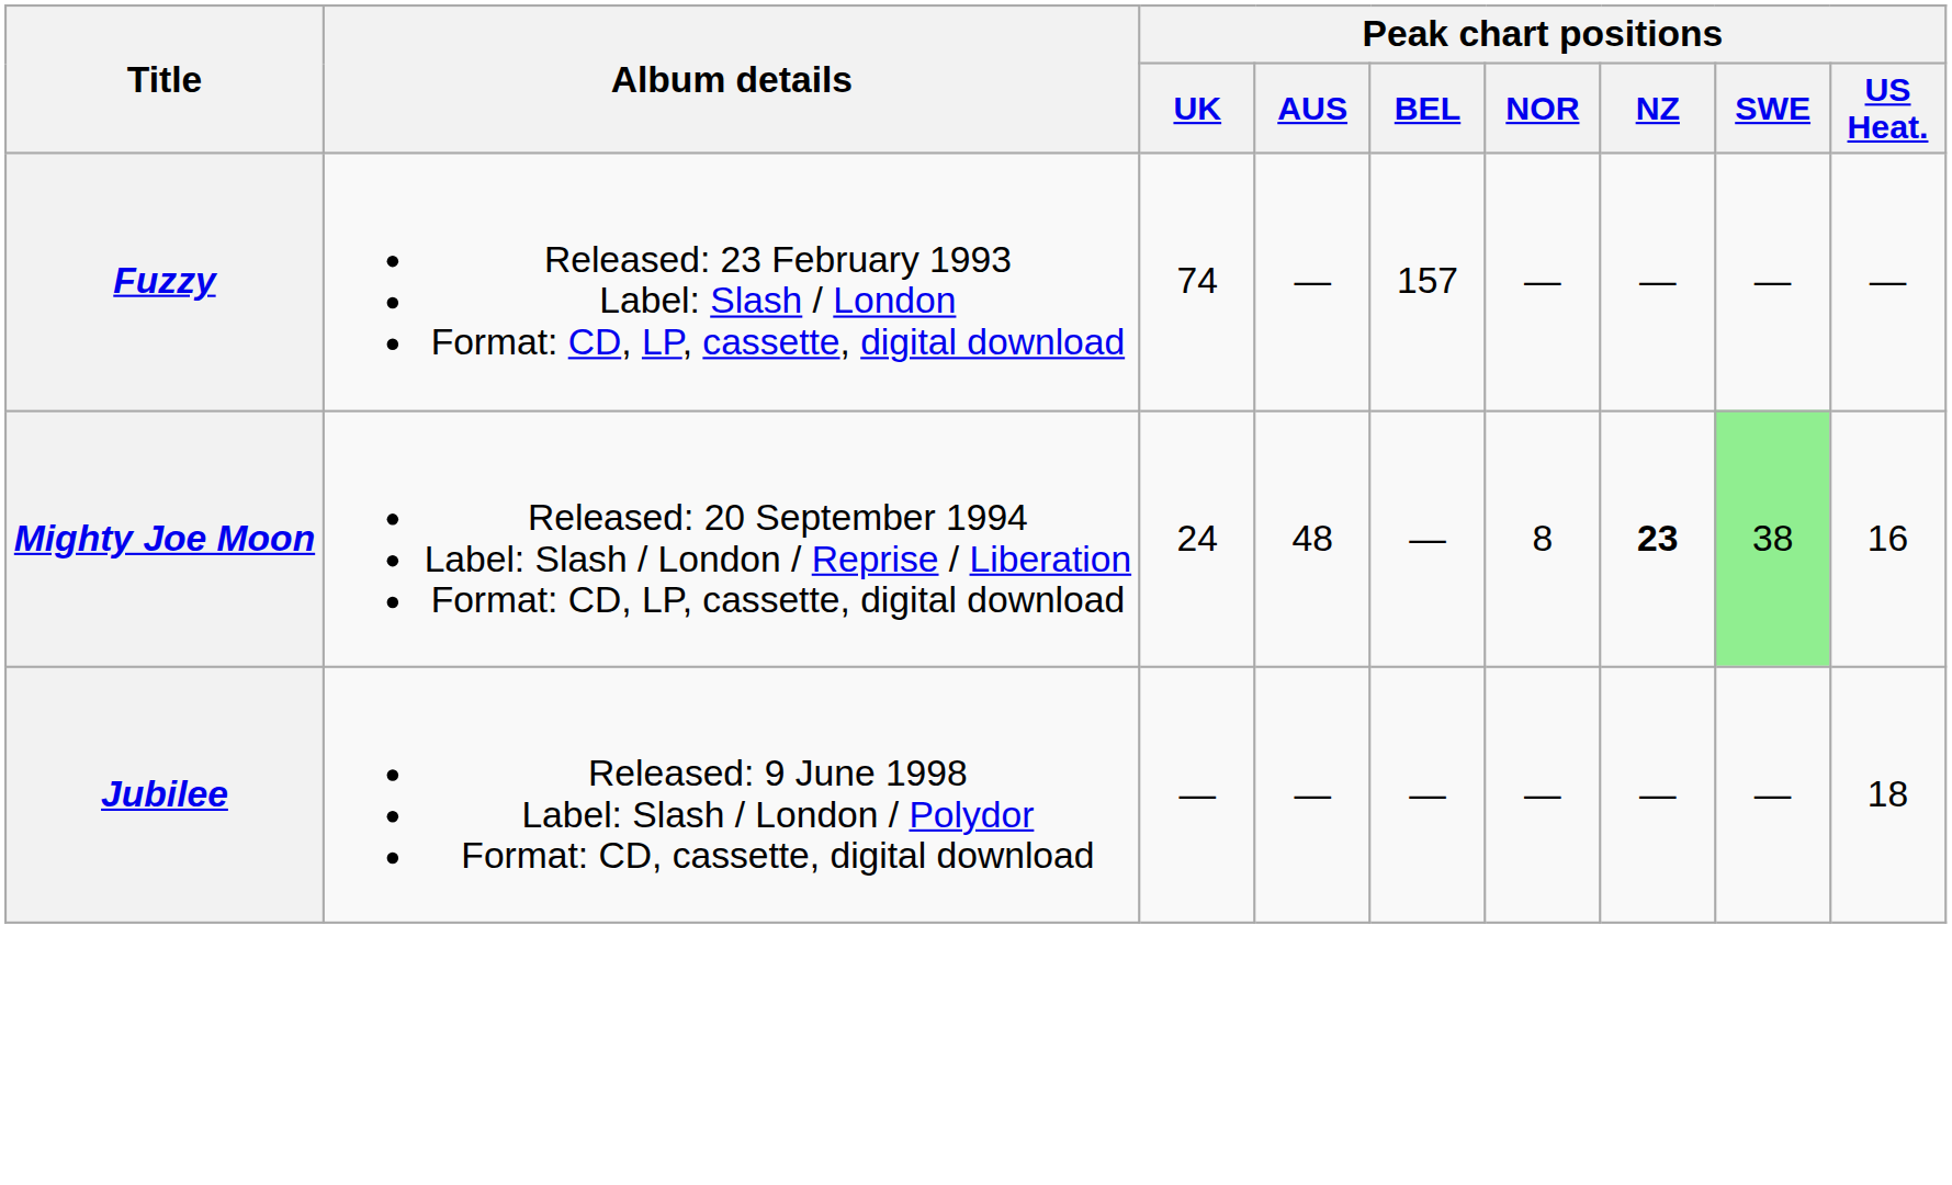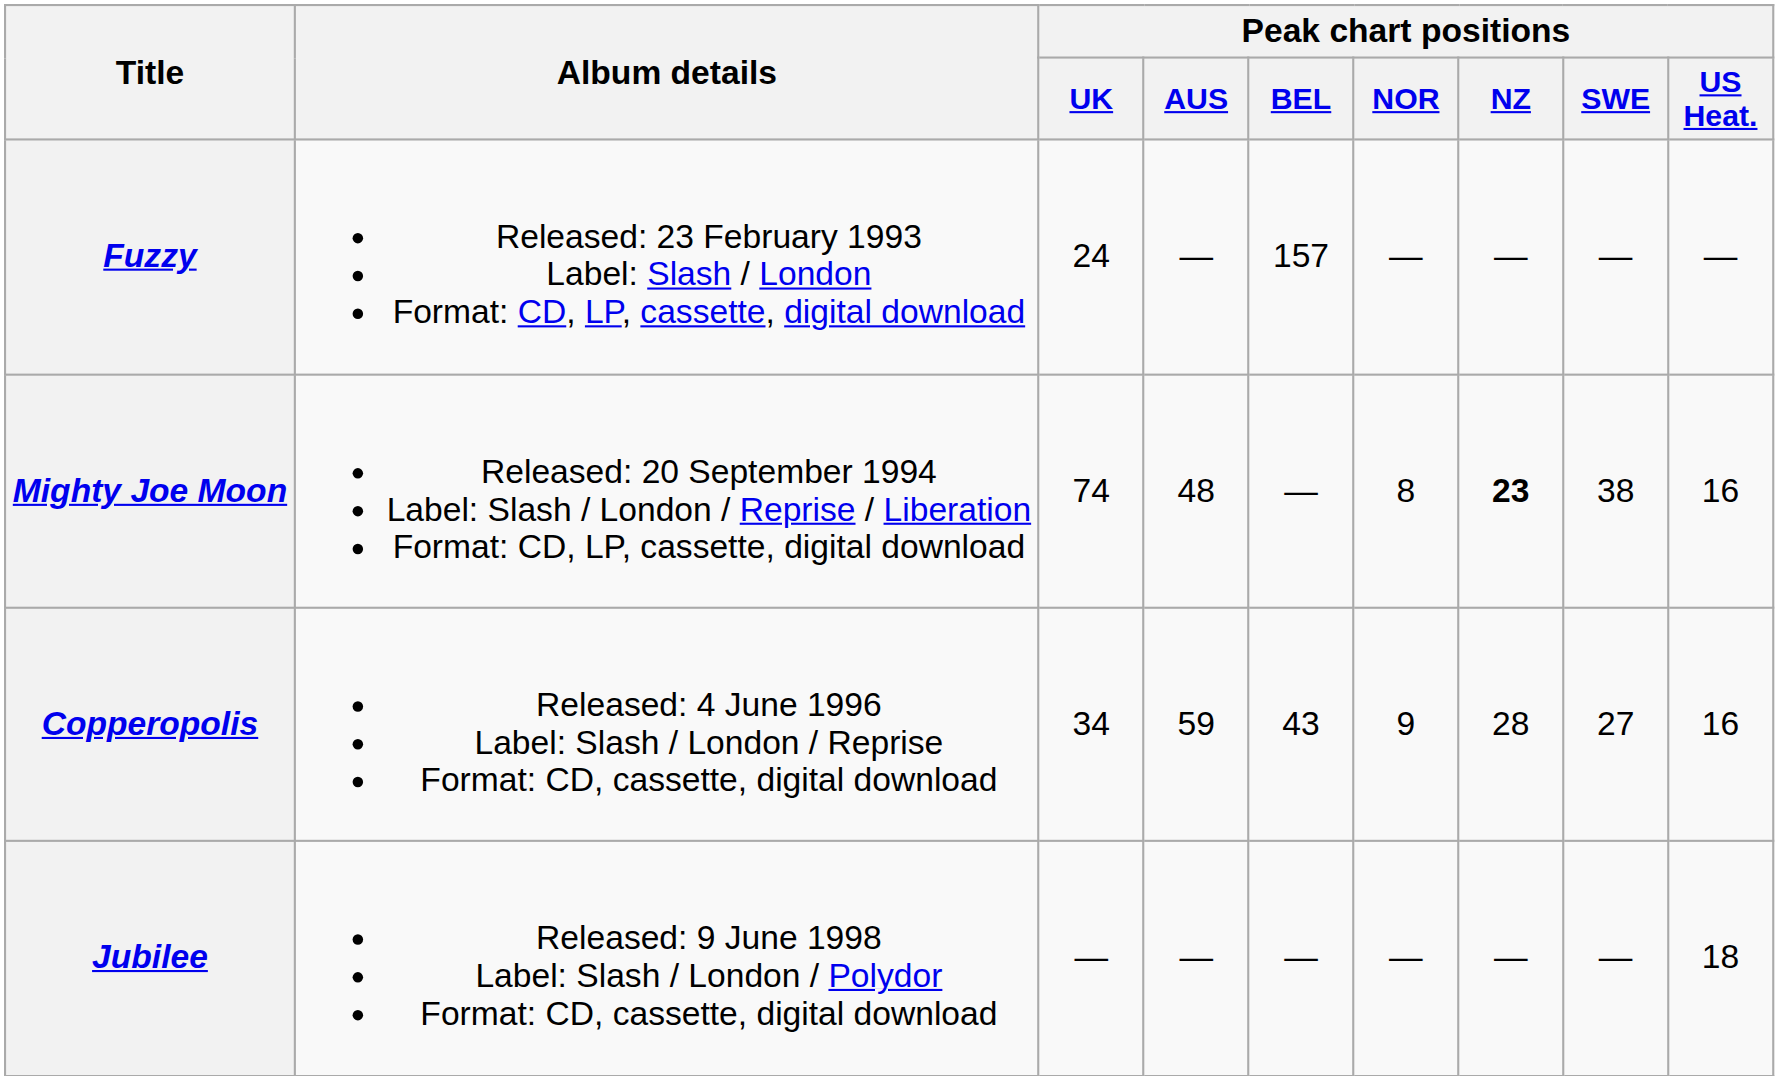Fuzzy | Peak chart positions / UK: 74 -> 24
Mighty Joe Moon | Peak chart positions / UK: 24 -> 74
Mighty Joe Moon | Peak chart positions / SWE: lightgreen background -> no background
+ row: Copperopolis | Released: 4 June 1996 Label: Slash / London / Reprise Format: CD, cassette, digital download | 34 | 59 | 43 | 9 | 28 | 27 | 16
